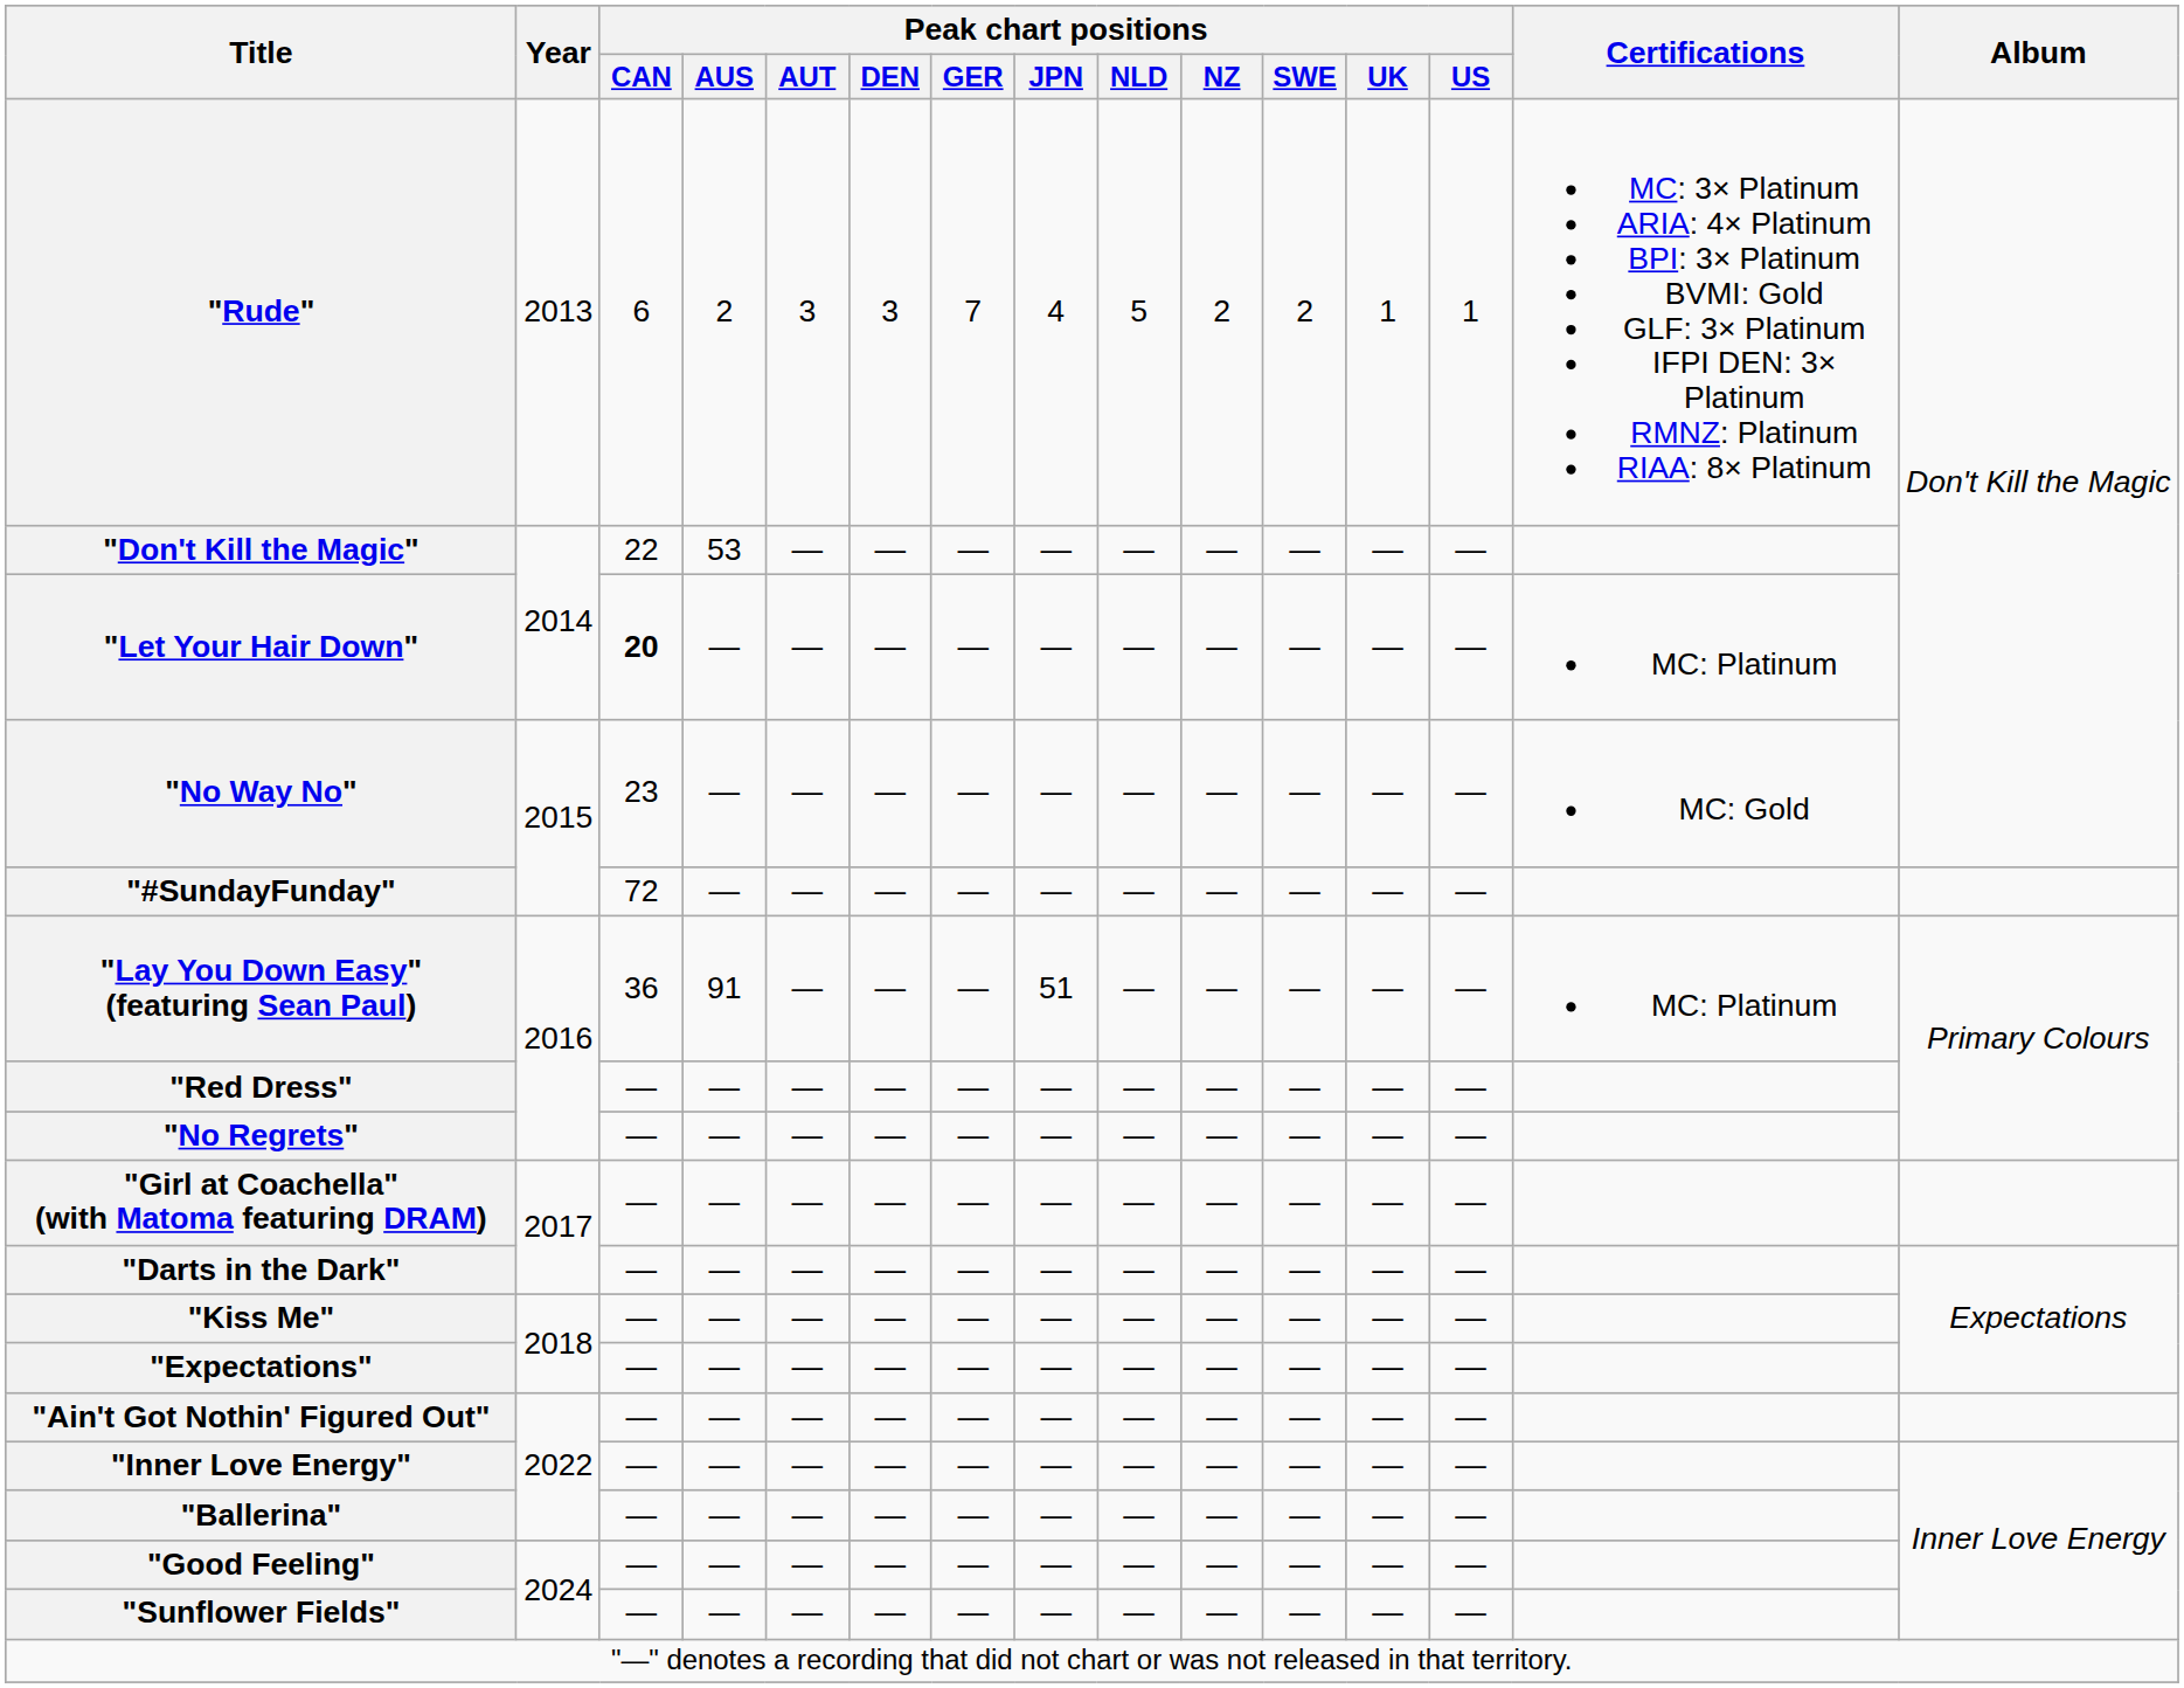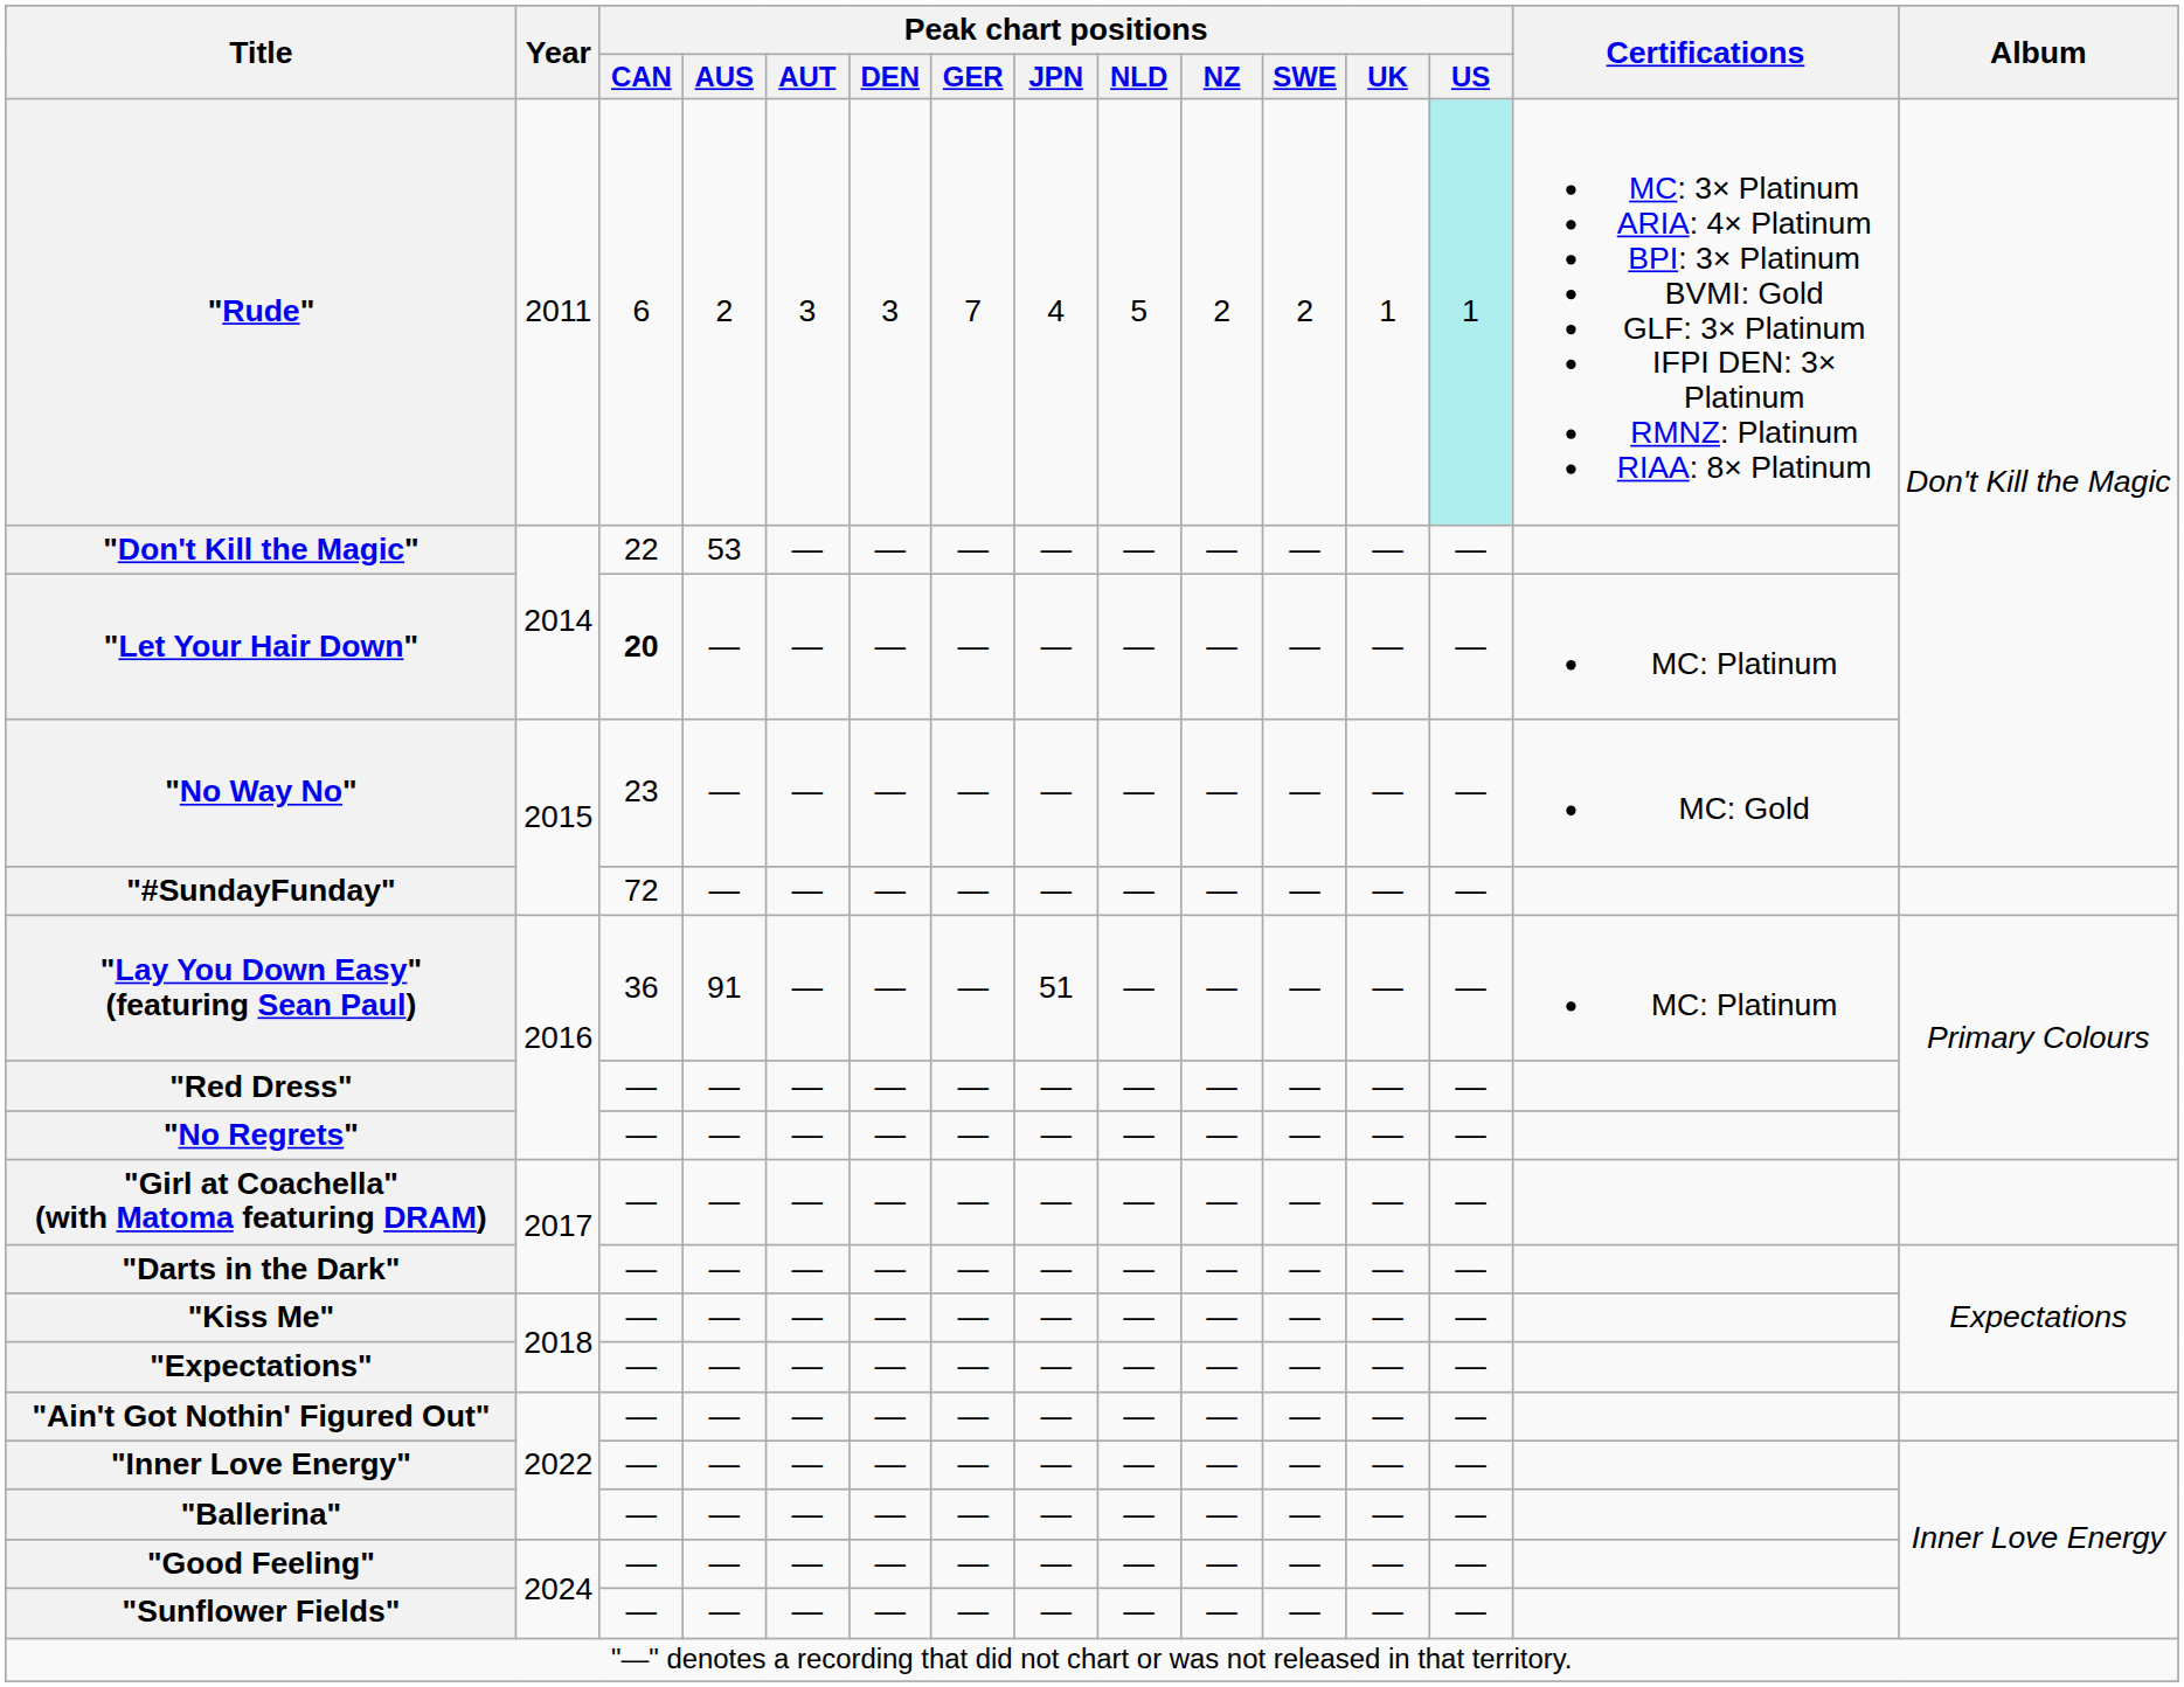"Rude" | Year: 2013 -> 2011
"Rude" | Peak chart positions / US: no background -> paleturquoise background
